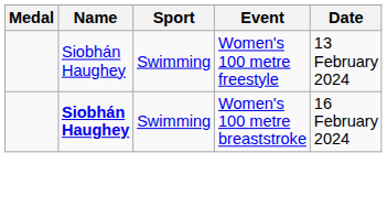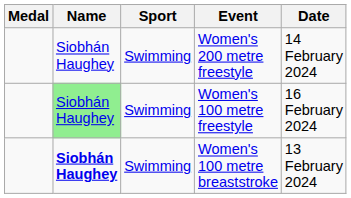+ row: Siobhán Haughey | Swimming | Women's 200 metre freestyle | 14 February 2024
Women's 100 metre freestyle | Name: no background -> lightgreen background
Women's 100 metre freestyle | Date: 13 February 2024 -> 16 February 2024
Women's 100 metre breaststroke | Date: 16 February 2024 -> 13 February 2024
